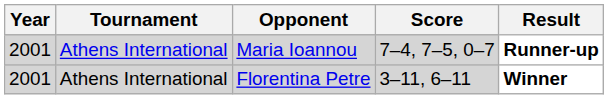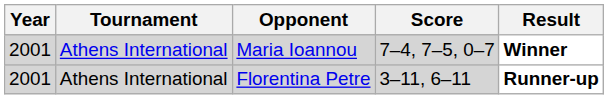Maria Ioannou | Result: Runner-up -> Winner
Florentina Petre | Result: Winner -> Runner-up
